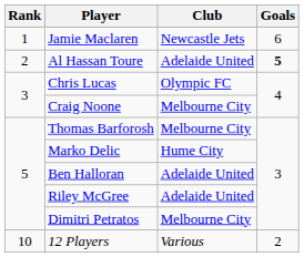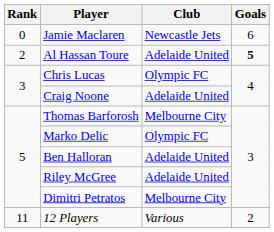Jamie Maclaren | Rank: 1 -> 0
Craig Noone | Club: Melbourne City -> Adelaide United
Marko Delic | Club: Hume City -> Olympic FC
12 Players | Rank: 10 -> 11
